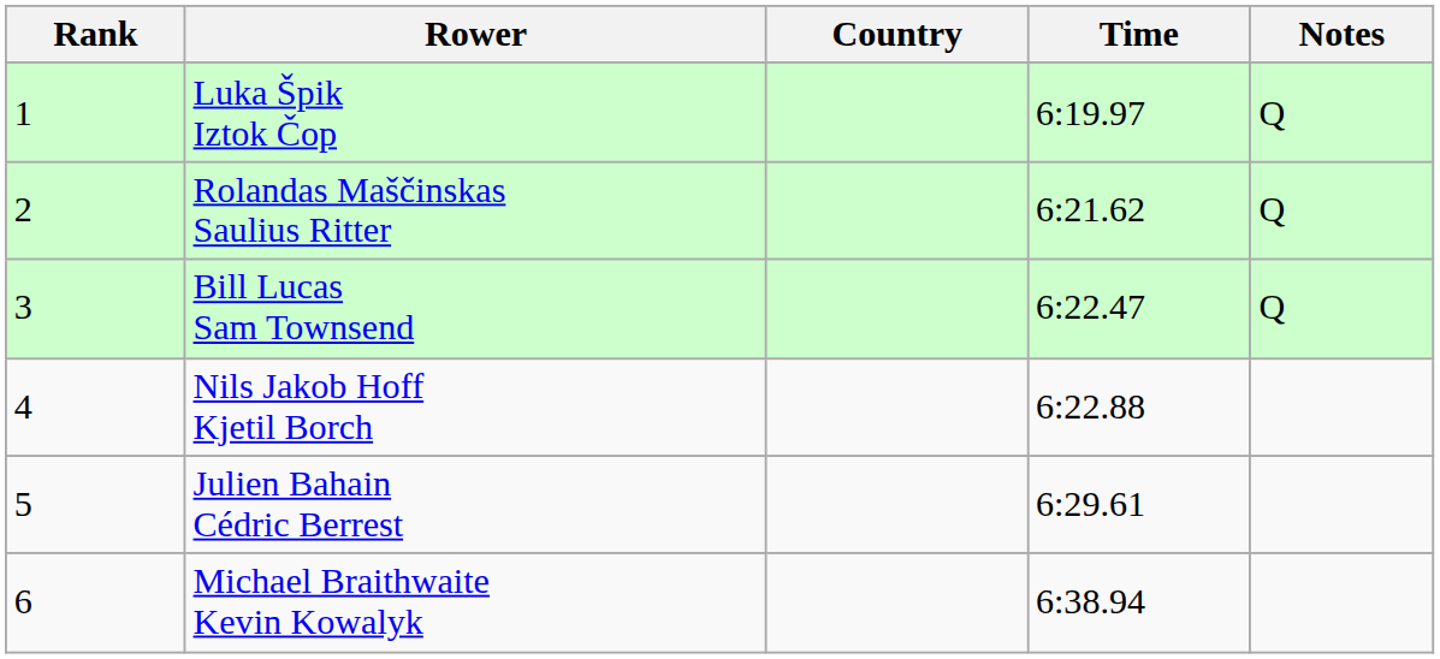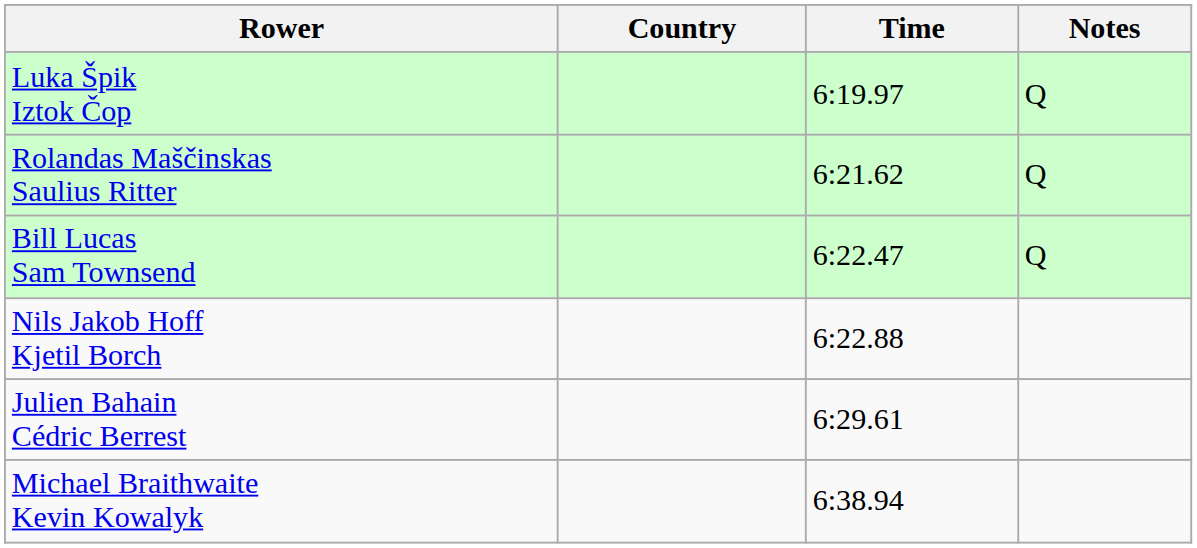- column: Rank | 1 | 2 | 3 | 4 | 5 | 6
